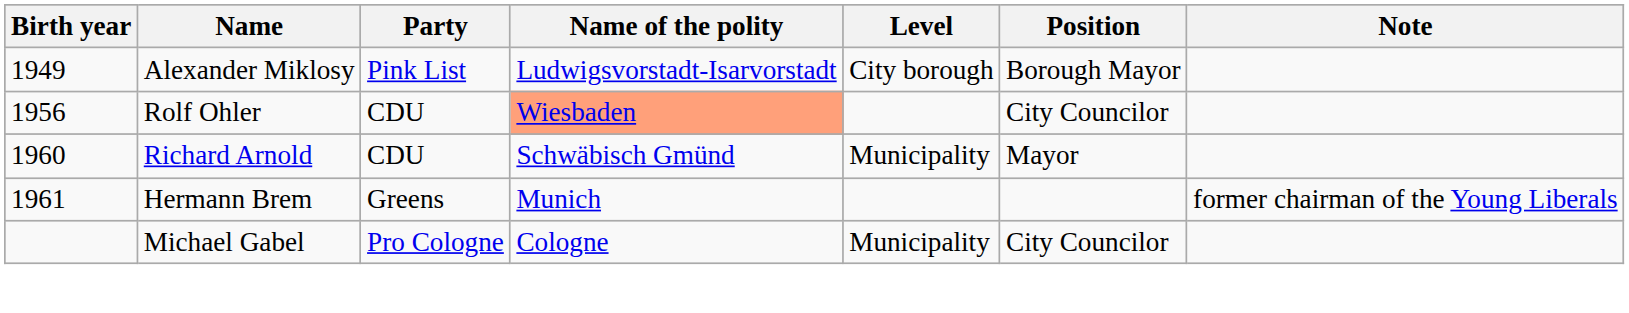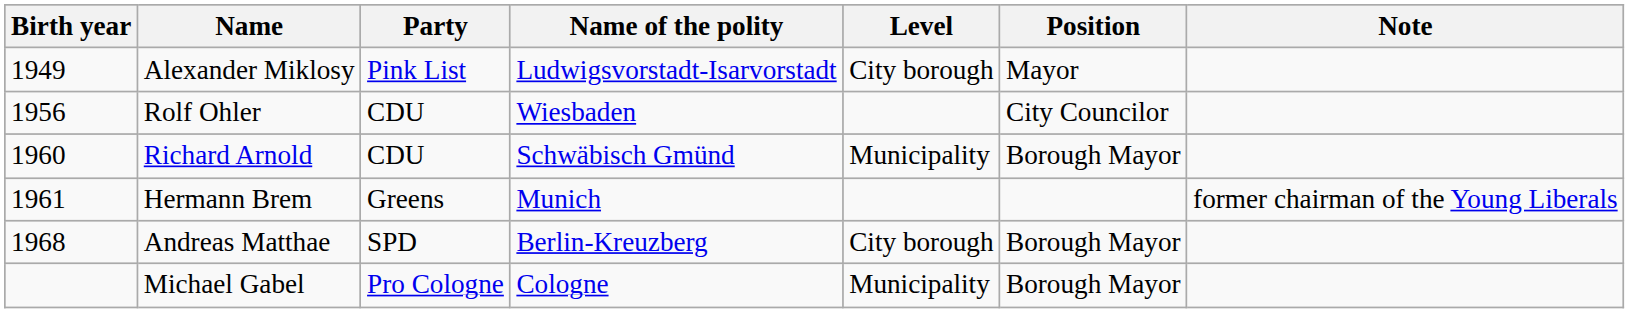Alexander Miklosy | Position: Borough Mayor -> Mayor
Rolf Ohler | Name of the polity: lightsalmon background -> no background
Richard Arnold | Position: Mayor -> Borough Mayor
+ row: 1968 | Andreas Matthae | SPD | Berlin-Kreuzberg | City borough | Borough Mayor
Michael Gabel | Position: City Councilor -> Borough Mayor
